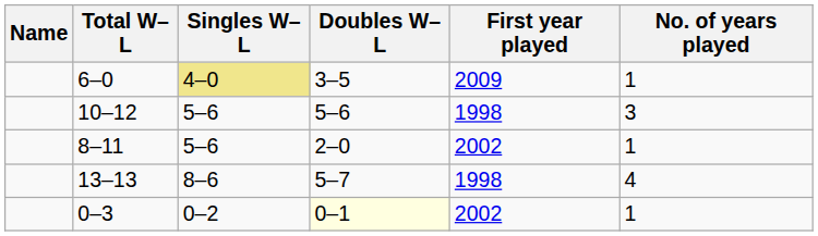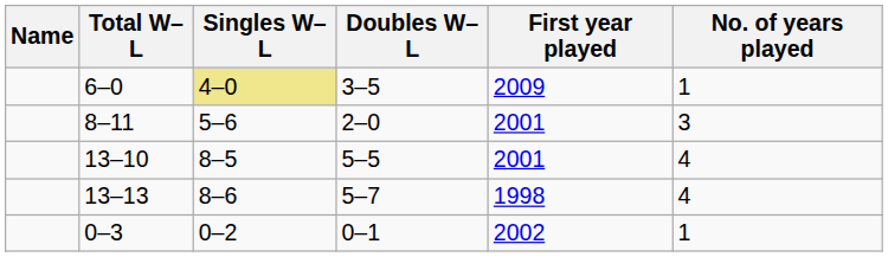- row: 10–12 | 5–6 | 5–6 | 1998 | 3
8–11 | First year played: 2002 -> 2001
8–11 | No. of years played: 1 -> 3
+ row: 13–10 | 8–5 | 5–5 | 2001 | 4
0–3 | Doubles W–L: lightyellow background -> no background
